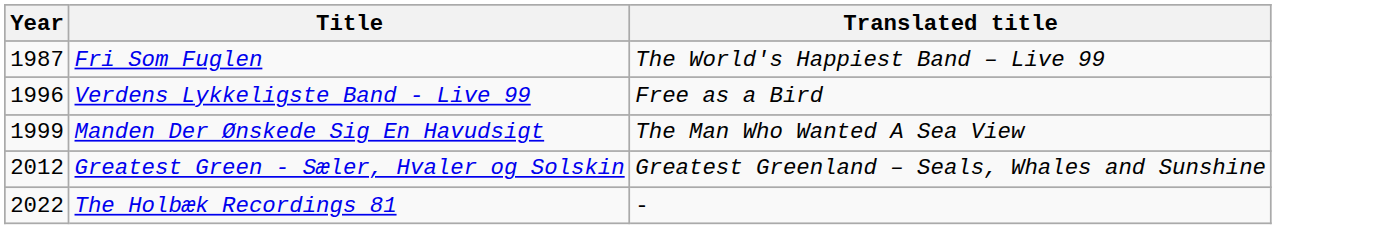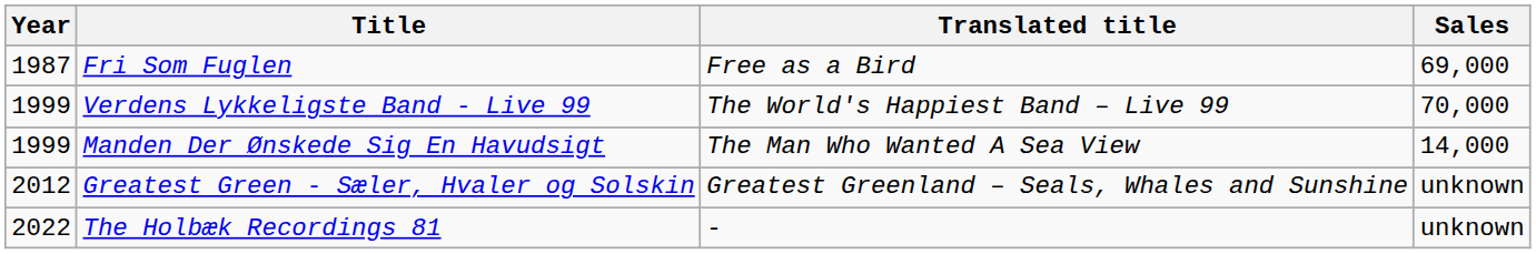+ column: Sales | 69,000 | 70,000 | 14,000 | unknown | unknown
Fri Som Fuglen | Translated title: The World's Happiest Band – Live 99 -> Free as a Bird
Verdens Lykkeligste Band - Live 99 | Year: 1996 -> 1999
Verdens Lykkeligste Band - Live 99 | Translated title: Free as a Bird -> The World's Happiest Band – Live 99
